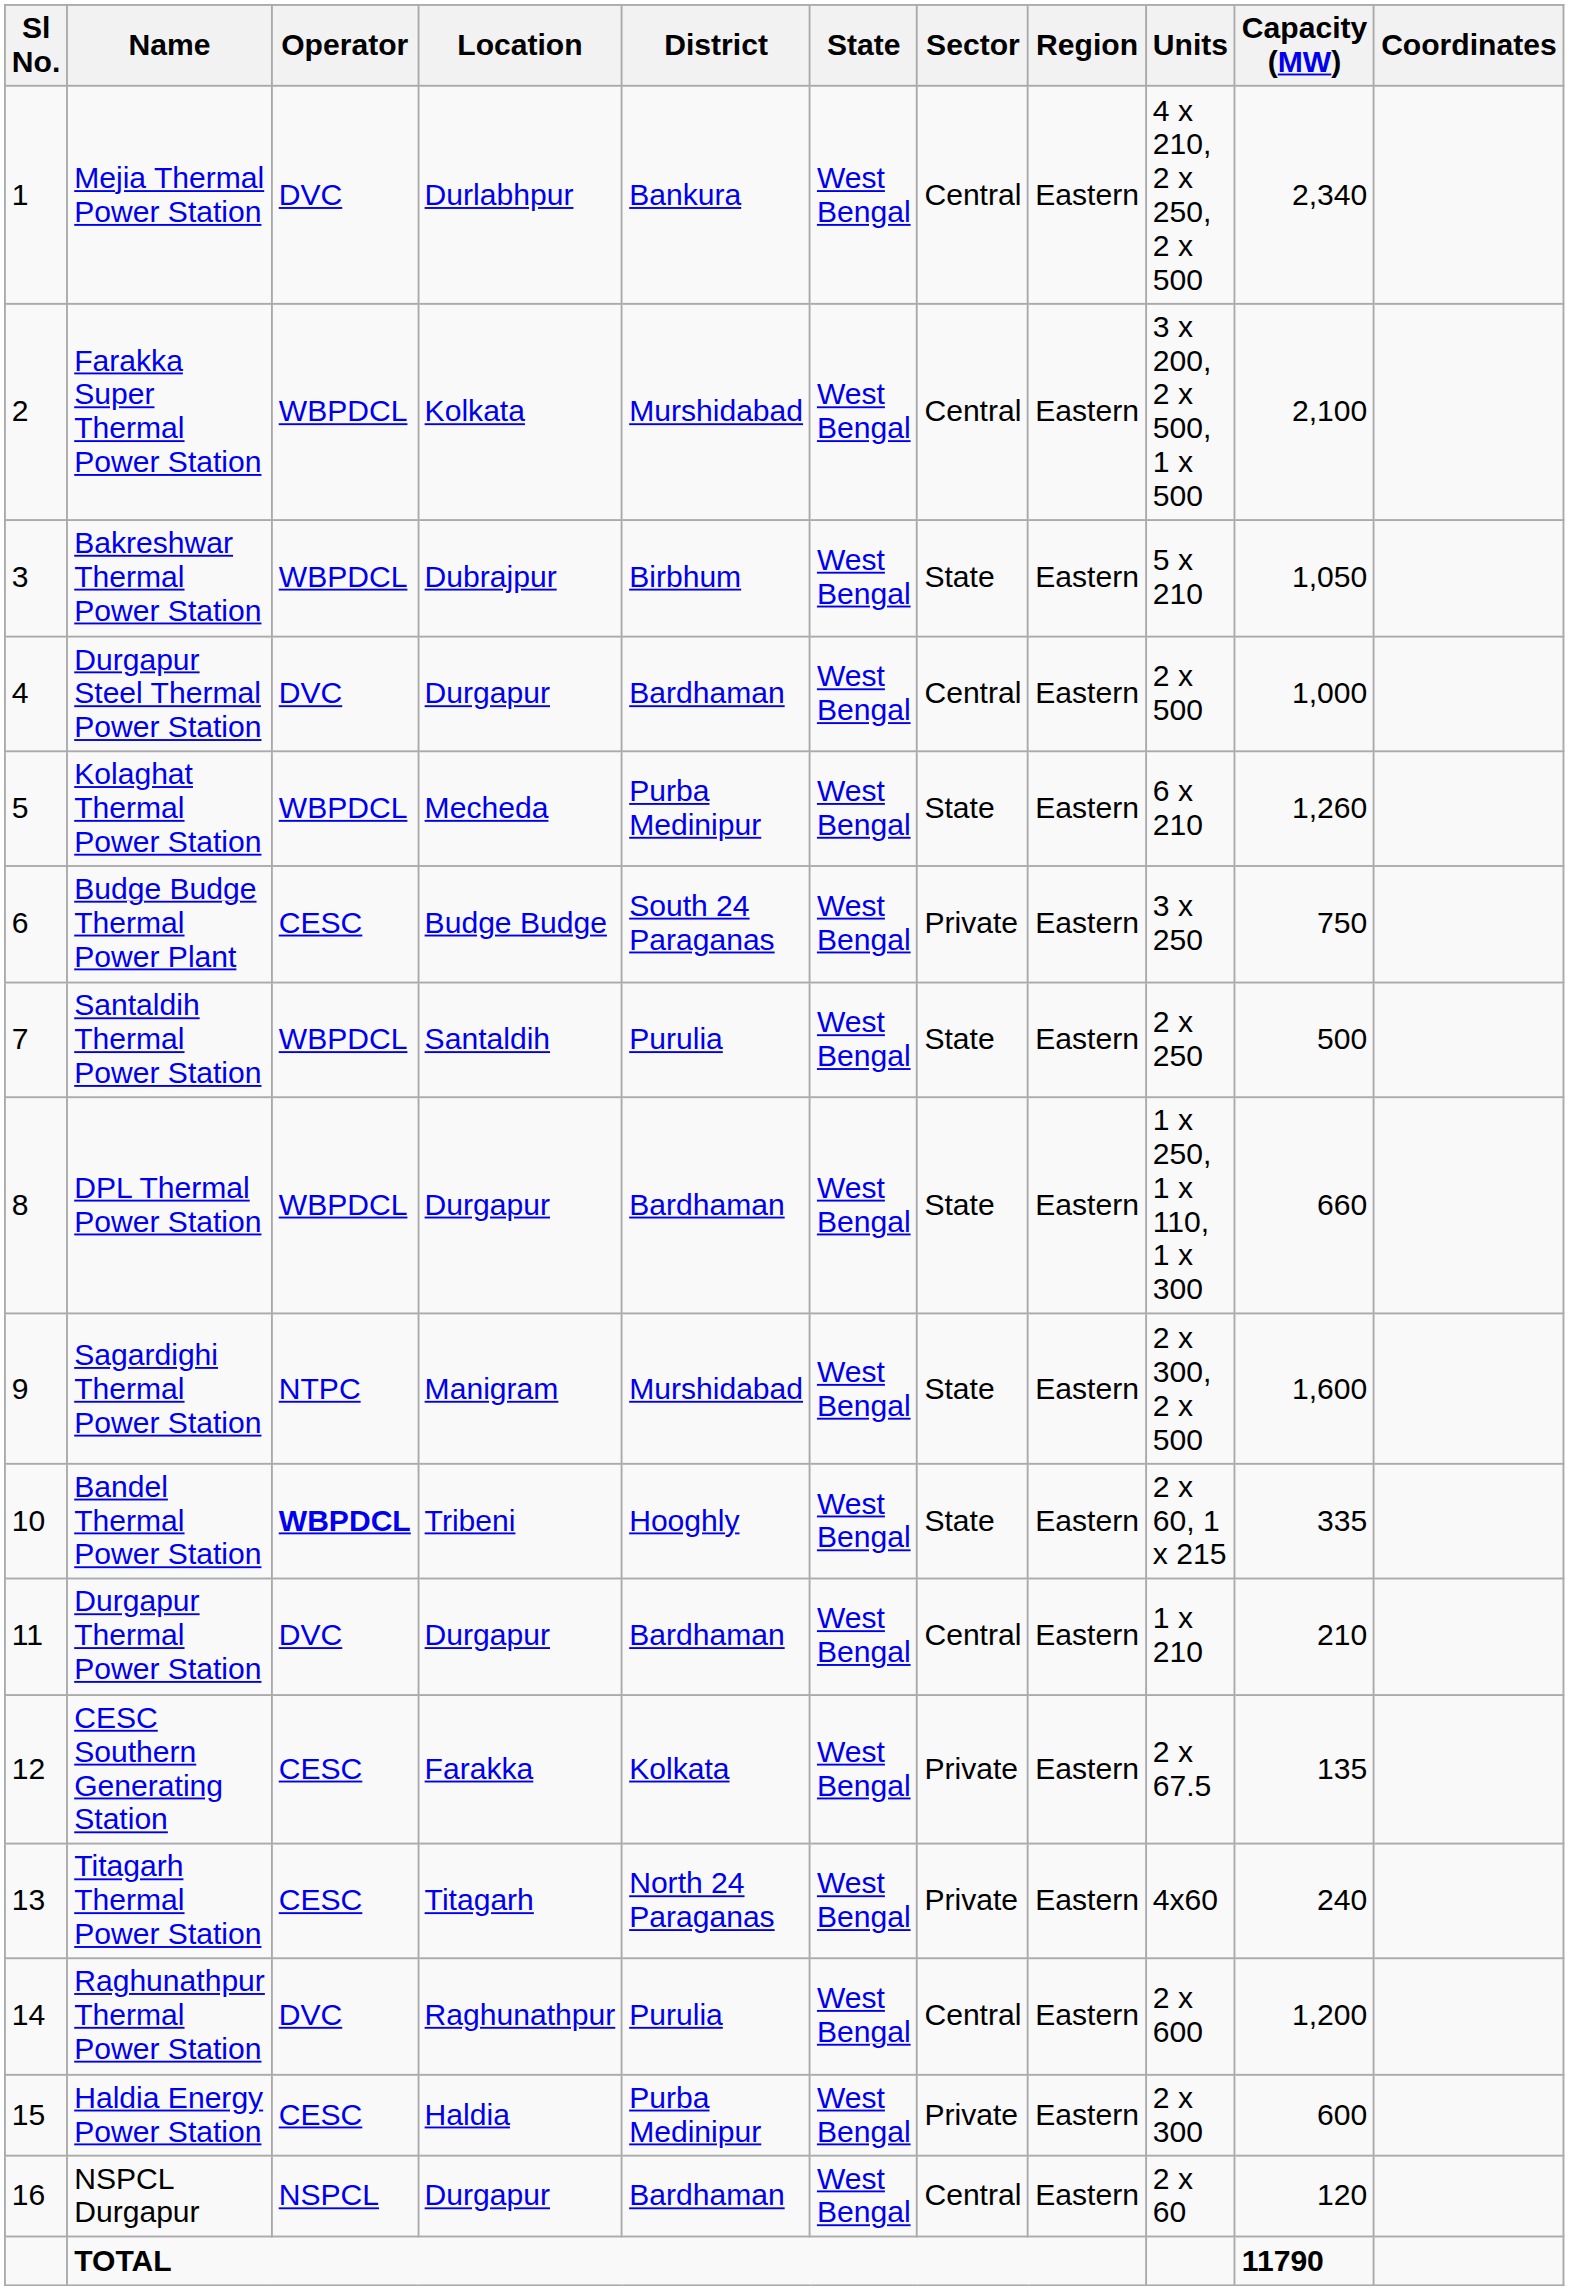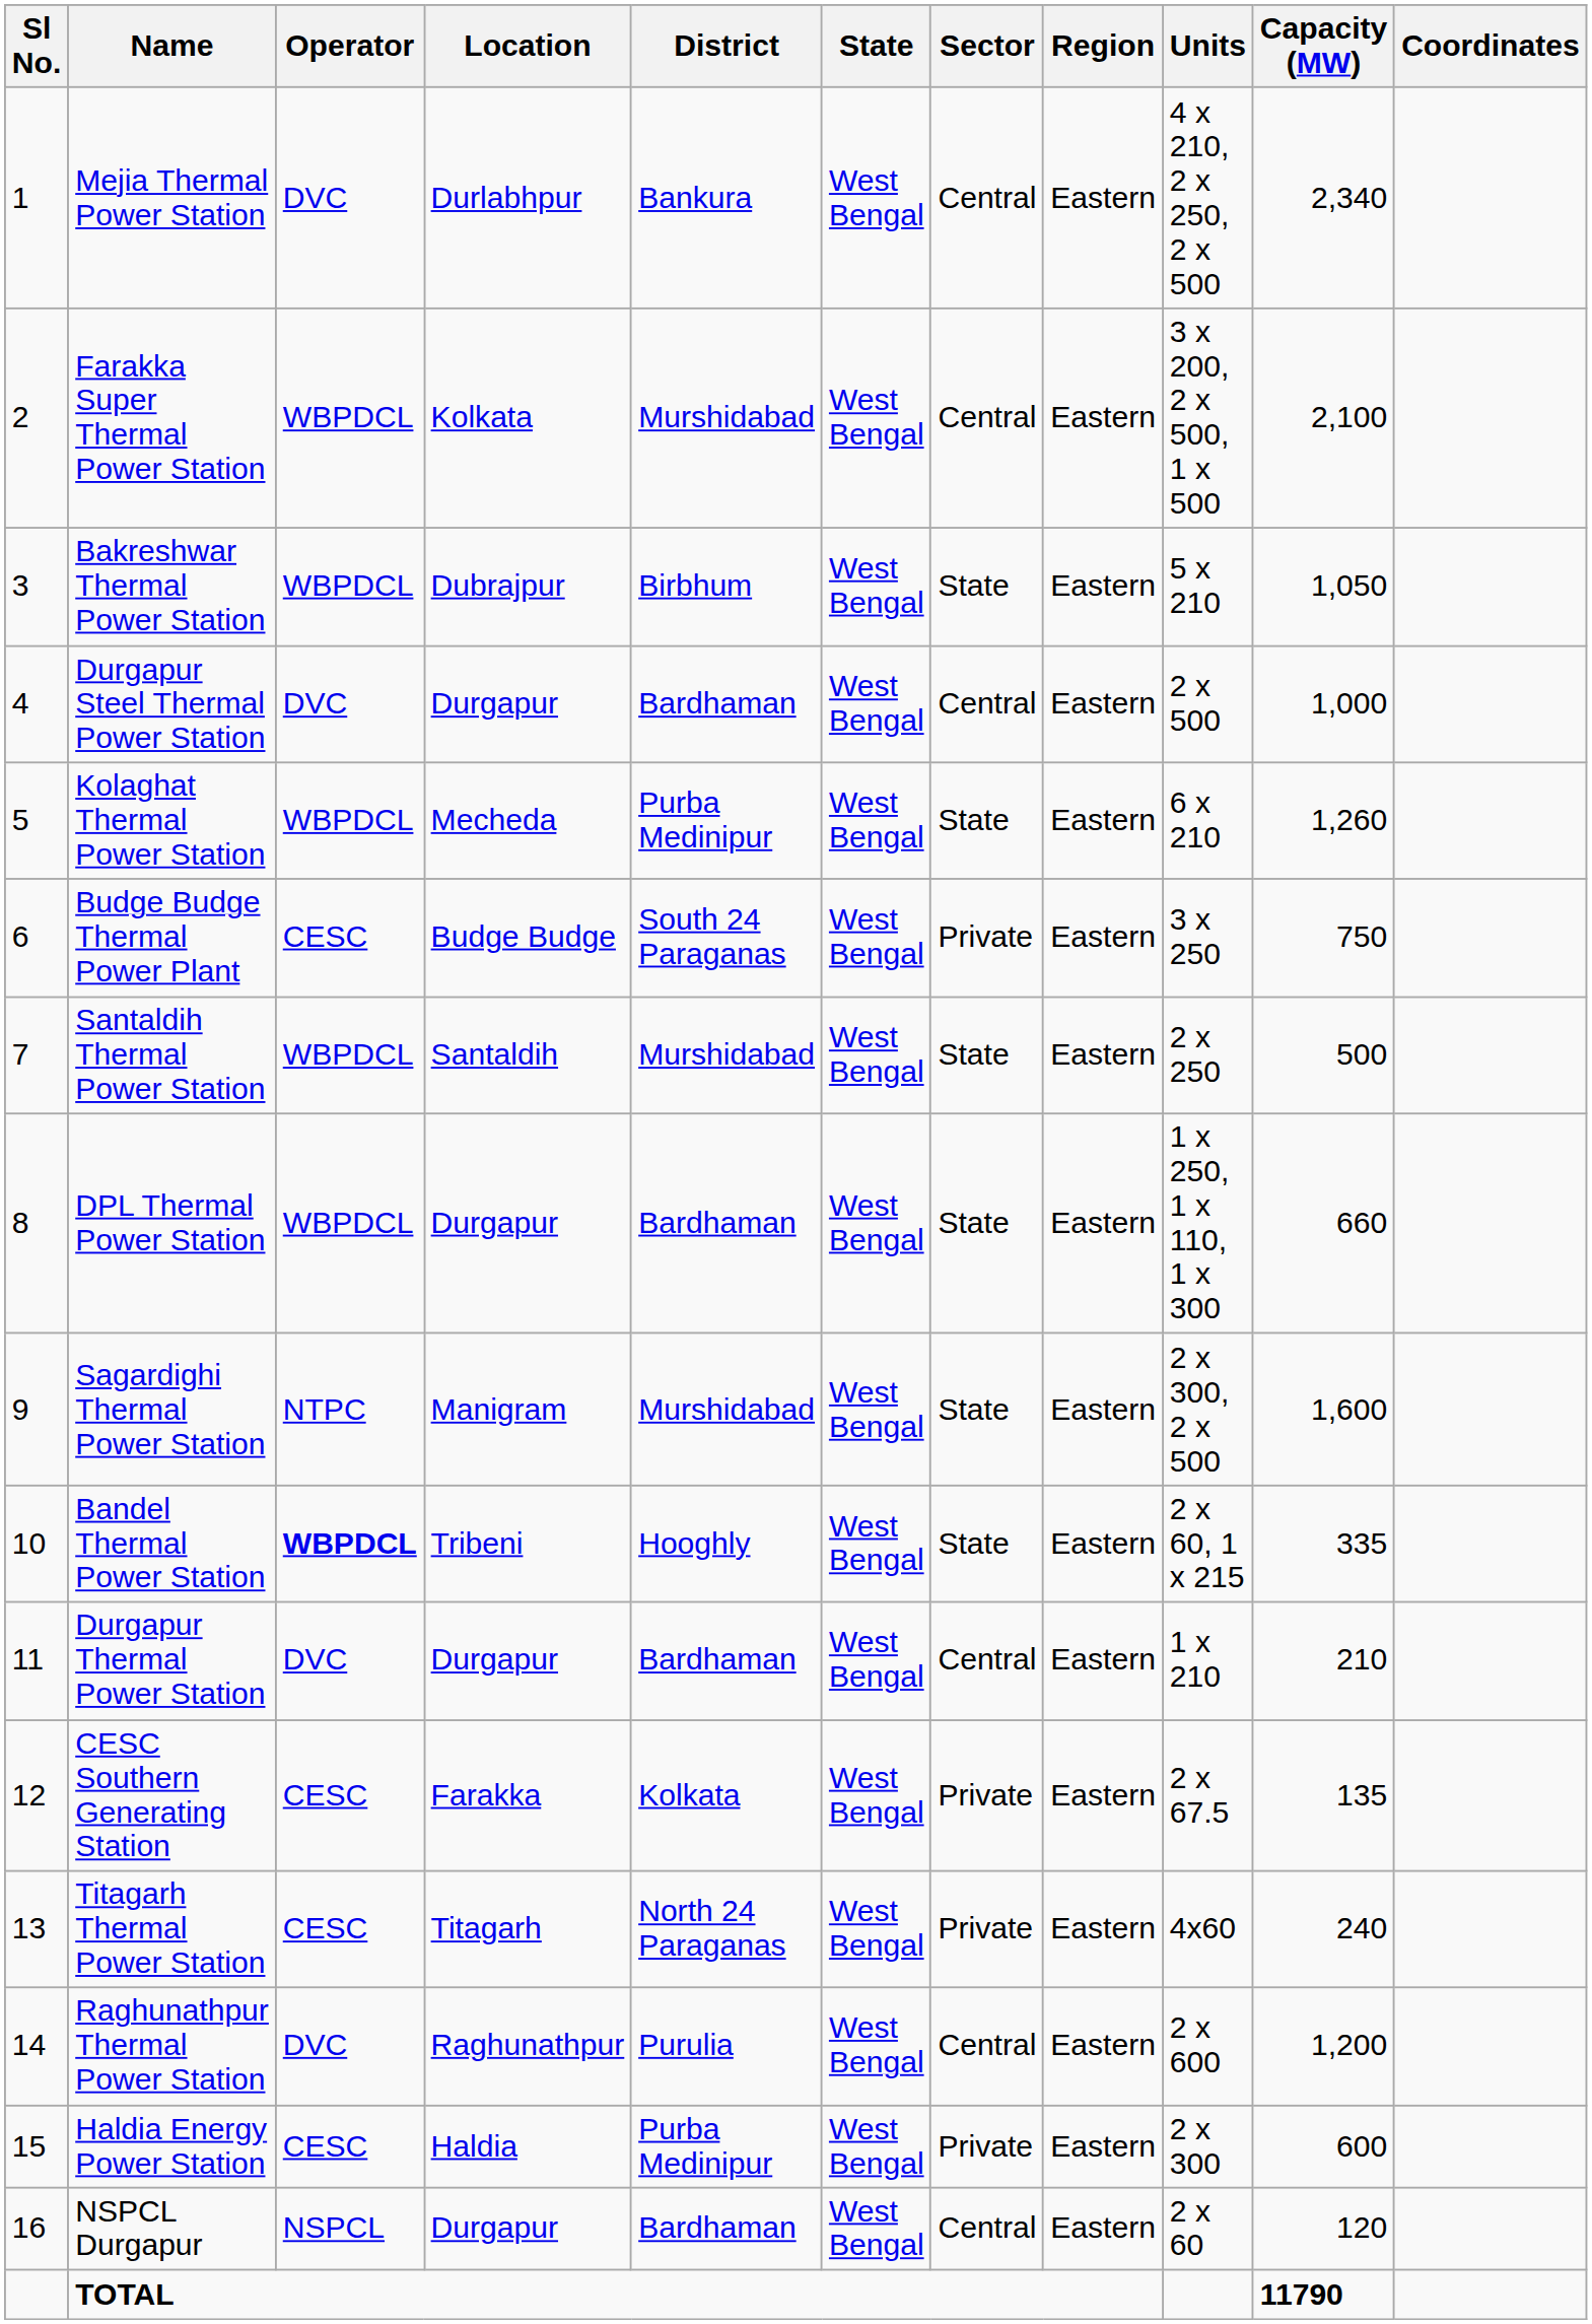Santaldih Thermal Power Station | District: Purulia -> Murshidabad
